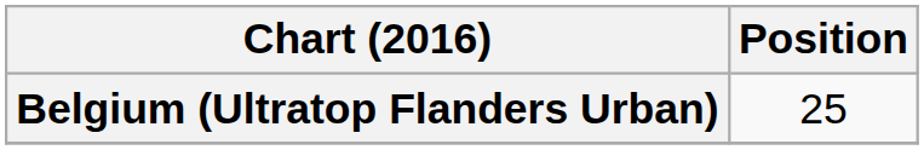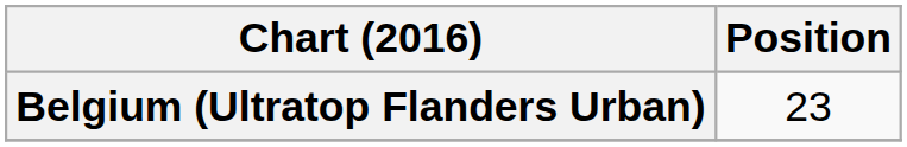Belgium (Ultratop Flanders Urban) | Position: 25 -> 23
